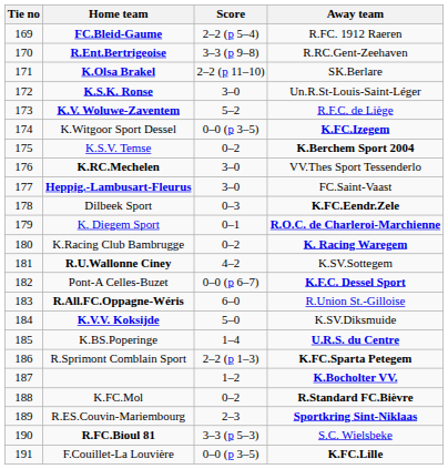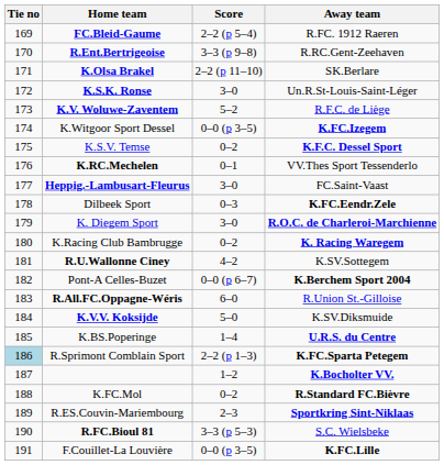K.S.V. Temse | Away team: K.Berchem Sport 2004 -> K.F.C. Dessel Sport
K.RC.Mechelen | Score: 3–0 -> 0–1
K. Diegem Sport | Score: 0–1 -> 3–0
Pont-A Celles-Buzet | Away team: K.F.C. Dessel Sport -> K.Berchem Sport 2004
R.Sprimont Comblain Sport | Tie no: no background -> lightblue background
